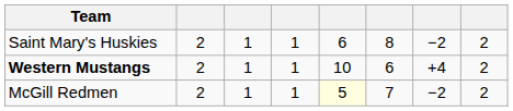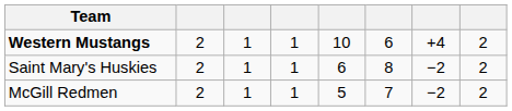rows swapped: Western Mustangs <-> Saint Mary's Huskies
McGill Redmen | column 5: lightyellow background -> no background
